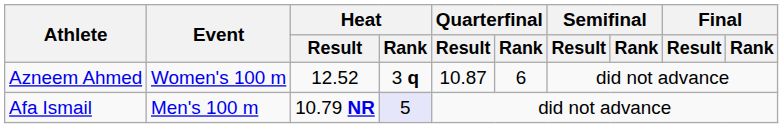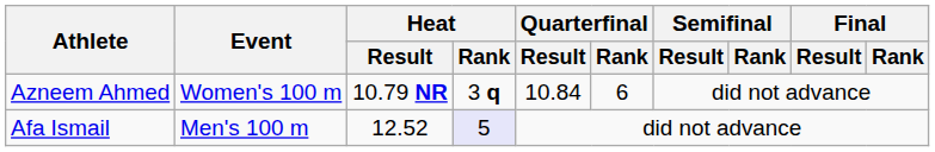Azneem Ahmed | Heat / Result: 12.52 -> 10.79 NR
Azneem Ahmed | Quarterfinal / Result: 10.87 -> 10.84
Afa Ismail | Heat / Result: 10.79 NR -> 12.52
